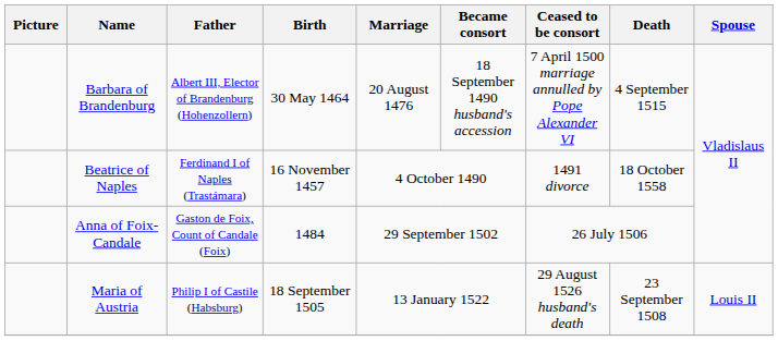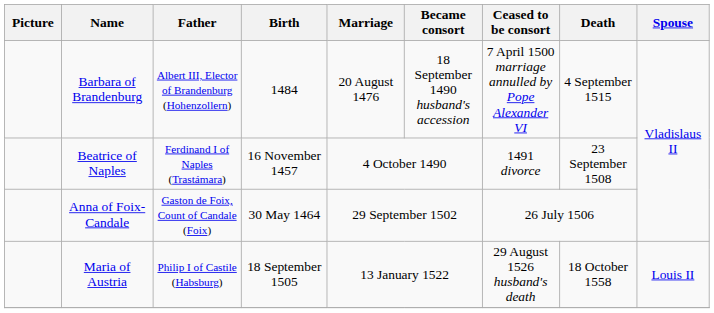Barbara of Brandenburg | Birth: 30 May 1464 -> 1484
Beatrice of Naples | Death: 18 October 1558 -> 23 September 1508
Anna of Foix-Candale | Birth: 1484 -> 30 May 1464
Maria of Austria | Death: 23 September 1508 -> 18 October 1558
